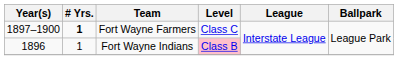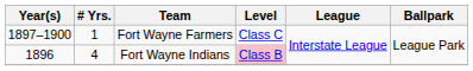Fort Wayne Farmers | # Yrs.: bold -> normal
Fort Wayne Indians | # Yrs.: 1 -> 4
